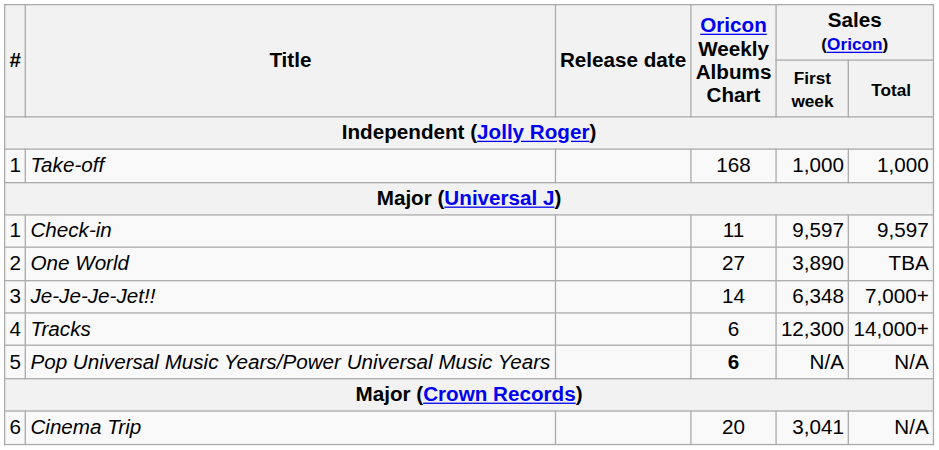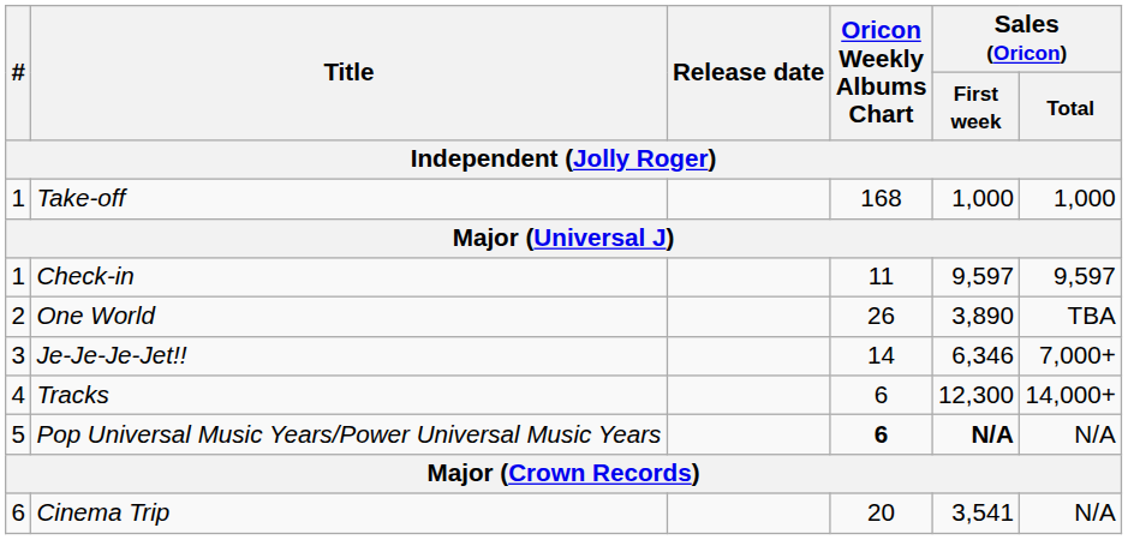One World | Oricon Weekly Albums Chart: 27 -> 26
Je-Je-Je-Jet!! | Sales (Oricon) / First week: 6,348 -> 6,346
Pop Universal Music Years/Power Universal Music Years | Sales (Oricon) / First week: normal -> bold
Cinema Trip | Sales (Oricon) / First week: 3,041 -> 3,541
